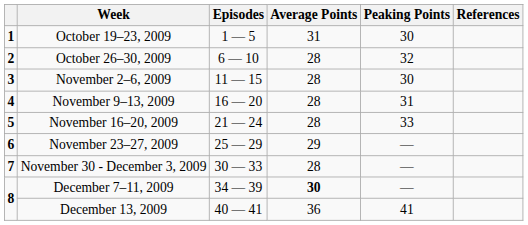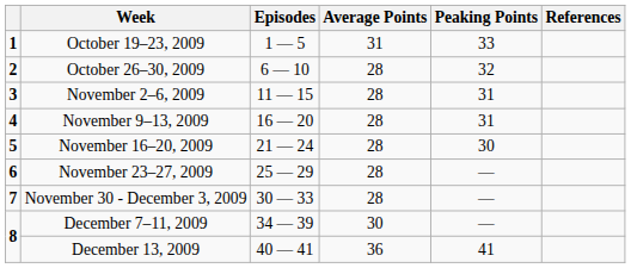October 19–23, 2009 | Peaking Points: 30 -> 33
November 2–6, 2009 | Peaking Points: 30 -> 31
November 16–20, 2009 | Peaking Points: 33 -> 30
November 23–27, 2009 | Average Points: 29 -> 28
December 7–11, 2009 | Average Points: bold -> normal
